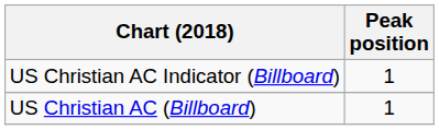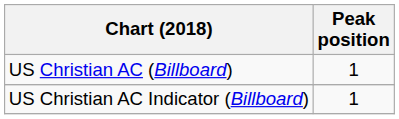rows swapped: US Christian AC (Billboard) <-> US Christian AC Indicator (Billboard)
